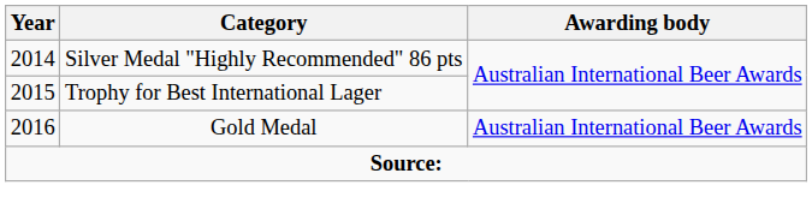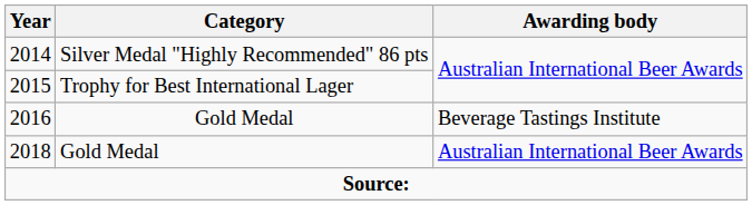2016 | Awarding body: Australian International Beer Awards -> Beverage Tastings Institute
+ row: 2018 | Gold Medal | Australian International Beer Awards
